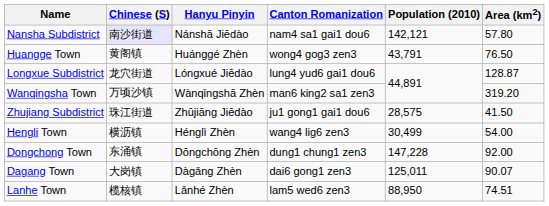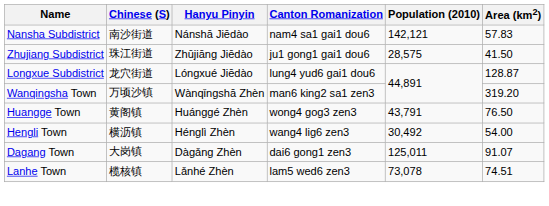Nansha Subdistrict | Chinese (S): lavender background -> no background
Nansha Subdistrict | Area (km2): 57.80 -> 57.83
rows swapped: Zhujiang Subdistrict <-> Huangge Town
Hengli Town | Population (2010): 30,499 -> 30,492
- row: Dongchong Town | 东涌镇 | Dōngchōng Zhèn | dung1 chung1 zen3 | 147,228 | 92.00
Dagang Town | Area (km2): 90.07 -> 91.07
Lanhe Town | Population (2010): 88,950 -> 73,078
